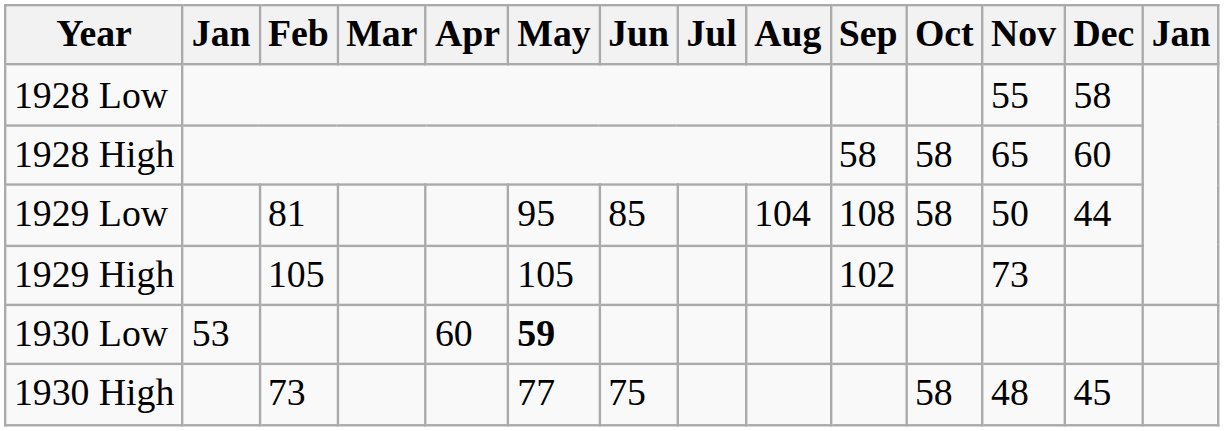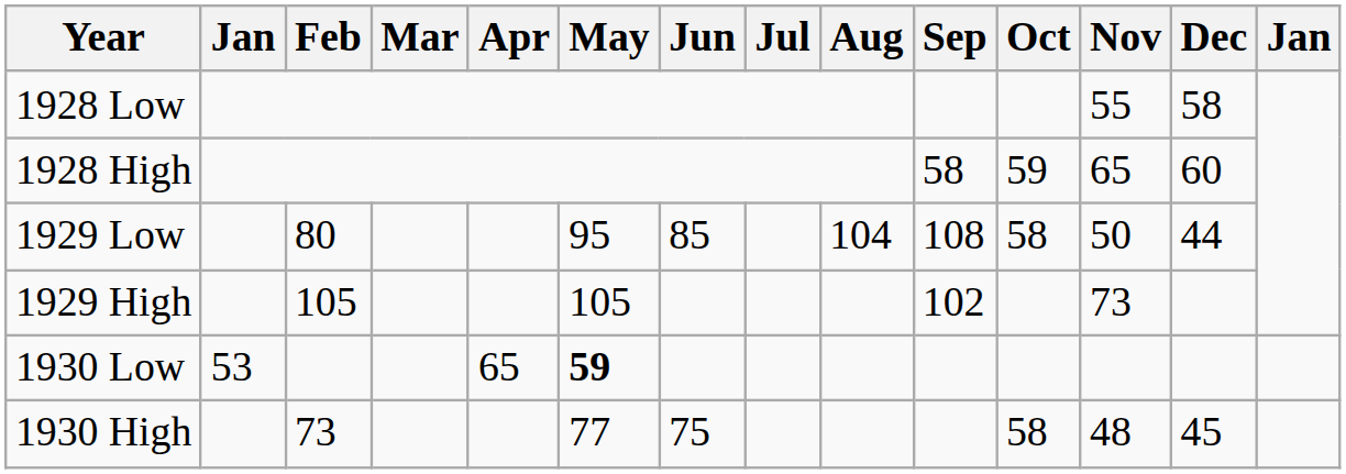1928 High | Oct: 58 -> 59
1929 Low | Feb: 81 -> 80
1930 Low | Apr: 60 -> 65
